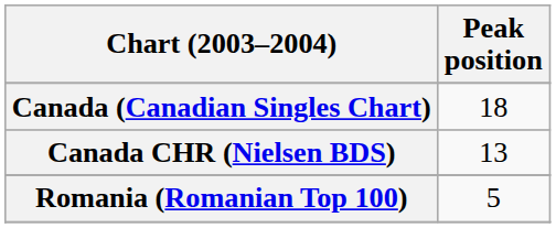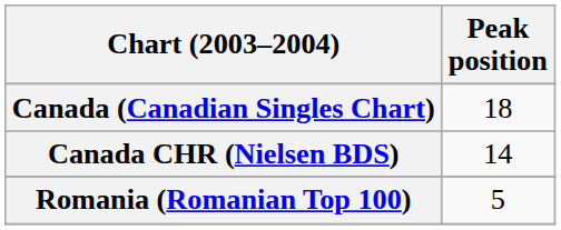Canada CHR (Nielsen BDS) | Peak position: 13 -> 14
